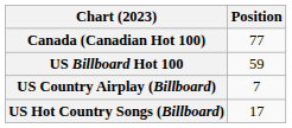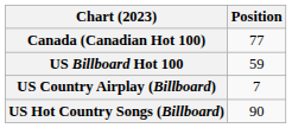US Hot Country Songs (Billboard) | Position: 17 -> 90
